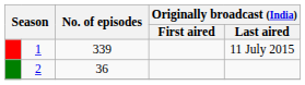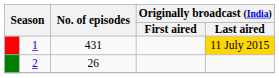1 | No. of episodes: 339 -> 431
1 | Originally broadcast (India) / Last aired: no background -> gold background
2 | No. of episodes: 36 -> 26
